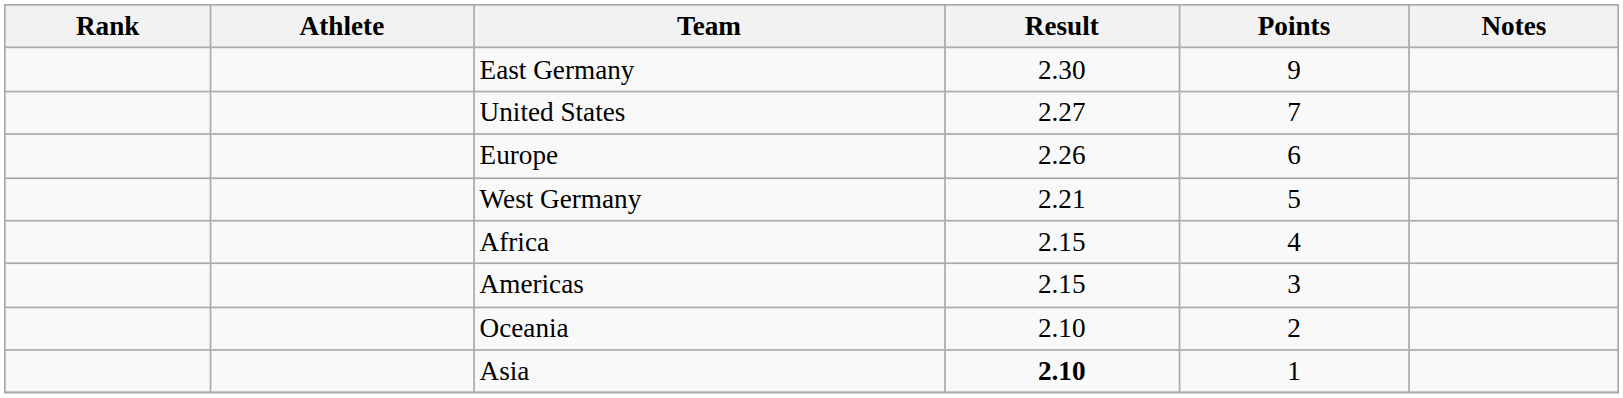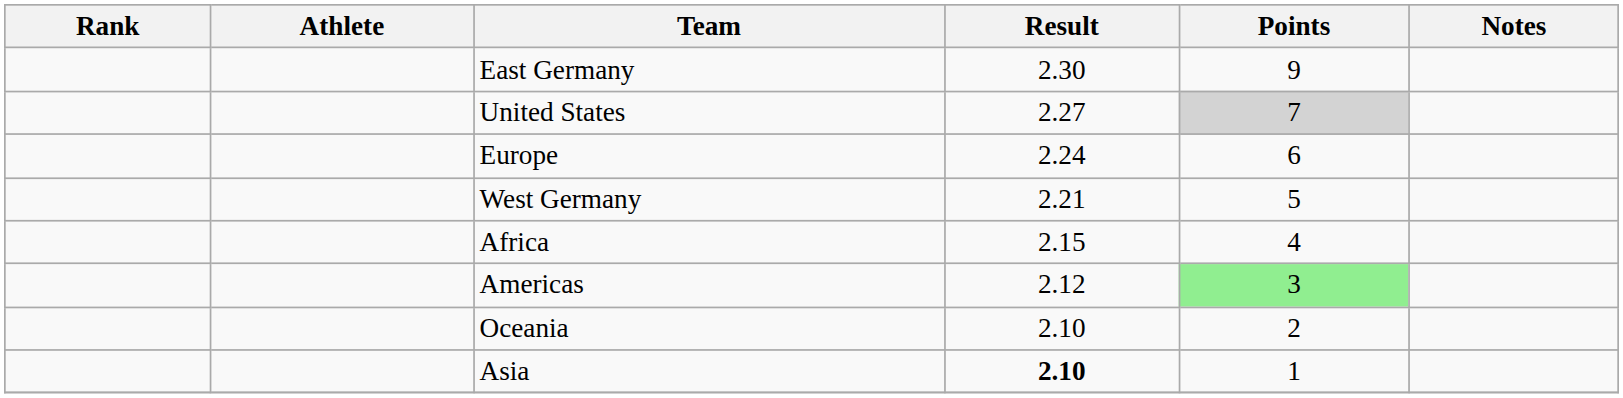United States | Points: no background -> lightgrey background
Europe | Result: 2.26 -> 2.24
Americas | Result: 2.15 -> 2.12
Americas | Points: no background -> lightgreen background
